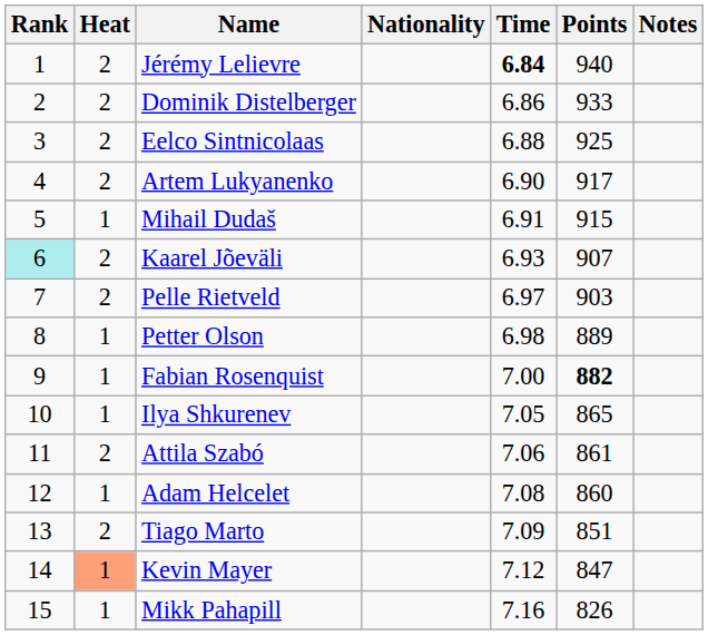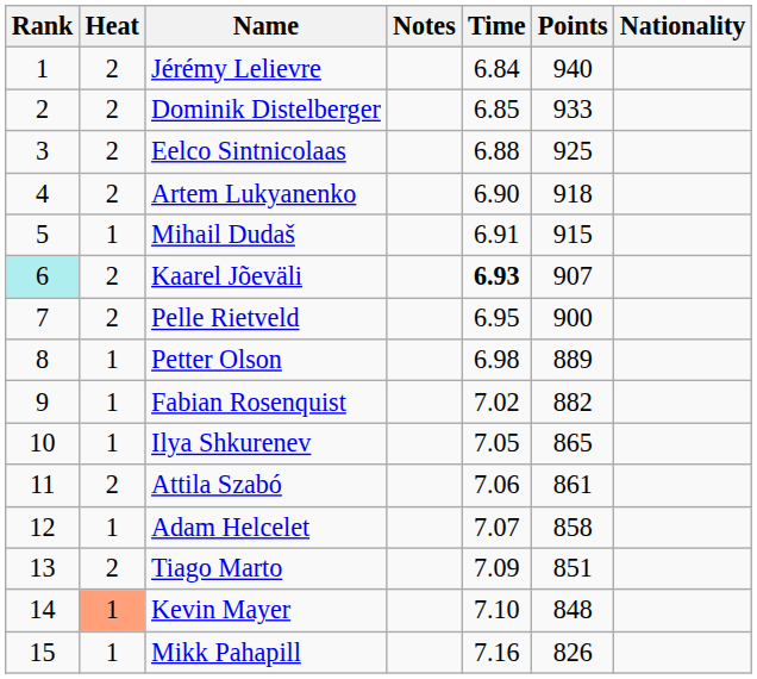columns swapped: Nationality <-> Notes
Jérémy Lelievre | Time: bold -> normal
Dominik Distelberger | Time: 6.86 -> 6.85
Artem Lukyanenko | Points: 917 -> 918
Kaarel Jõeväli | Time: normal -> bold
Pelle Rietveld | Time: 6.97 -> 6.95
Pelle Rietveld | Points: 903 -> 900
Fabian Rosenquist | Time: 7.00 -> 7.02
Fabian Rosenquist | Points: bold -> normal
Adam Helcelet | Time: 7.08 -> 7.07
Adam Helcelet | Points: 860 -> 858
Kevin Mayer | Time: 7.12 -> 7.10
Kevin Mayer | Points: 847 -> 848
